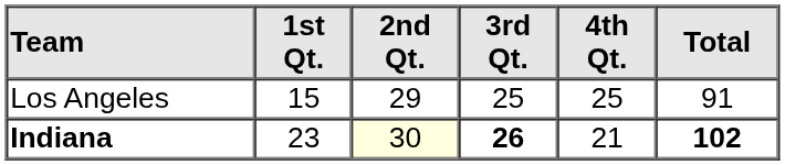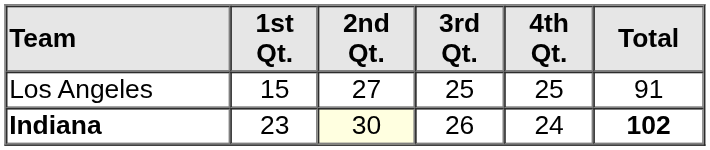Los Angeles | 2nd Qt.: 29 -> 27
Indiana | 3rd Qt.: bold -> normal
Indiana | 4th Qt.: 21 -> 24
